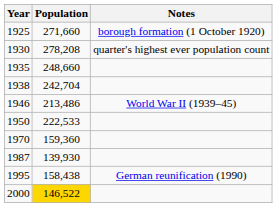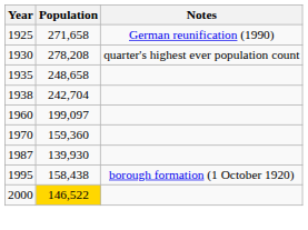1925 | Population: 271,660 -> 271,658
1925 | Notes: borough formation (1 October 1920) -> German reunification (1990)
1935 | Population: 248,660 -> 248,658
- row: 1946 | 213,486 | World War II (1939–45)
- row: 1950 | 222,533
+ row: 1960 | 199,097
1995 | Notes: German reunification (1990) -> borough formation (1 October 1920)
